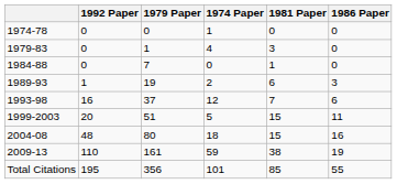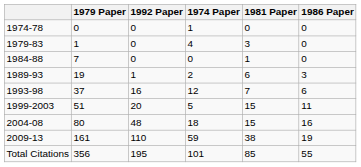columns swapped: 1979 Paper <-> 1992 Paper
